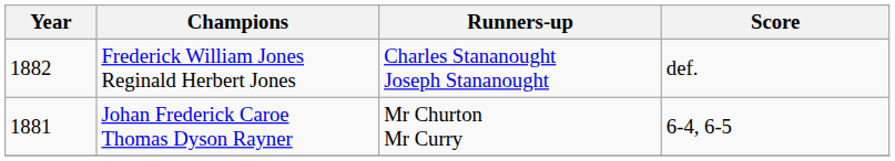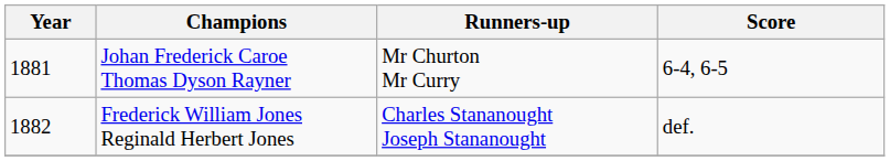rows swapped: Johan Frederick Caroe Thomas Dyson Rayner <-> Frederick William Jones Reginald Herbert Jones
